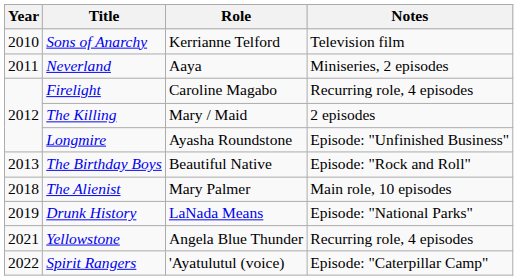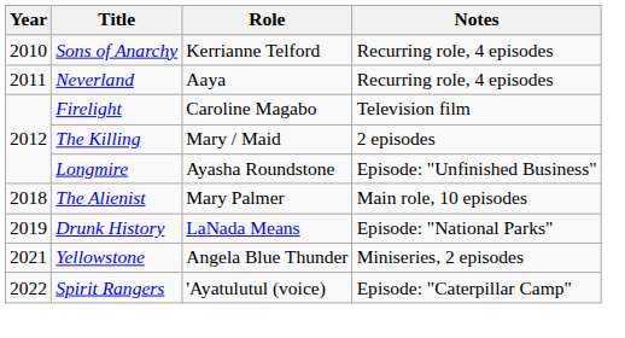Sons of Anarchy | Notes: Television film -> Recurring role, 4 episodes
Neverland | Notes: Miniseries, 2 episodes -> Recurring role, 4 episodes
Firelight | Notes: Recurring role, 4 episodes -> Television film
- row: 2013 | The Birthday Boys | Beautiful Native | Episode: "Rock and Roll"
Yellowstone | Notes: Recurring role, 4 episodes -> Miniseries, 2 episodes
